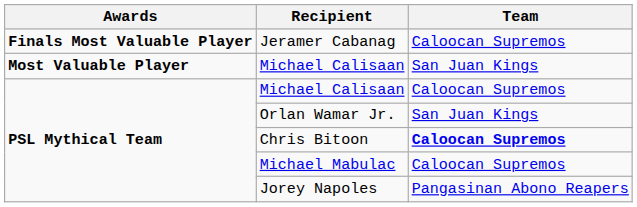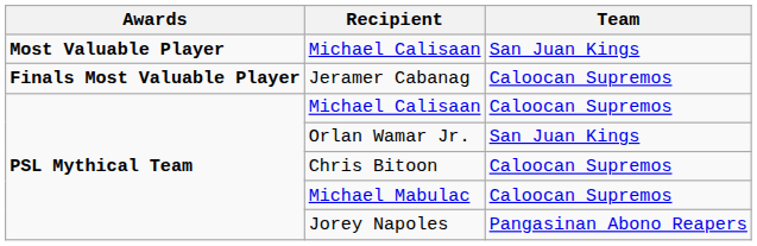rows swapped: Most Valuable Player / Michael Calisaan <-> Jeramer Cabanag
Chris Bitoon | Team: bold -> normal
